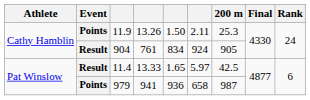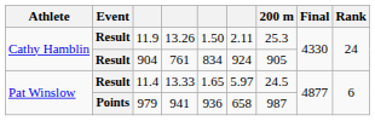11.9 | Event: Points -> Result
11.4 | 200 m: 42.5 -> 24.5
